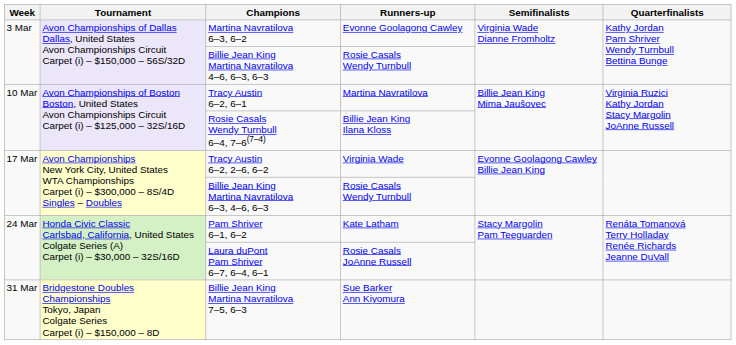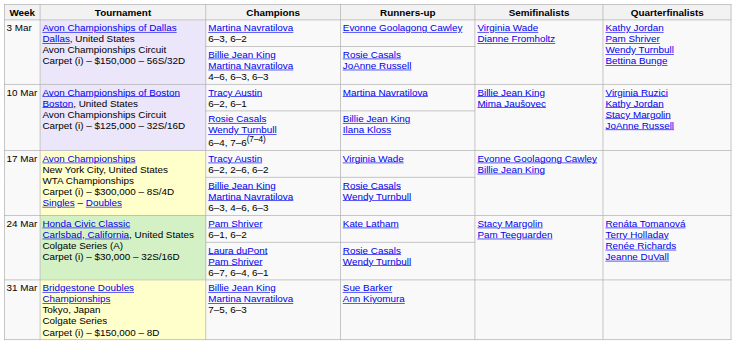Billie Jean King Martina Navratilova 4–6, 6–3, 6–3 | Runners-up: Rosie Casals Wendy Turnbull -> Rosie Casals JoAnne Russell
Laura duPont Pam Shriver 6–7, 6–4, 6–1 | Runners-up: Rosie Casals JoAnne Russell -> Rosie Casals Wendy Turnbull
